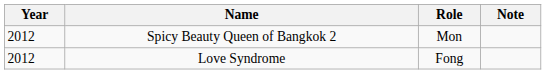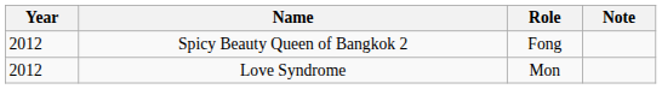Spicy Beauty Queen of Bangkok 2 | Role: Mon -> Fong
Love Syndrome | Role: Fong -> Mon
